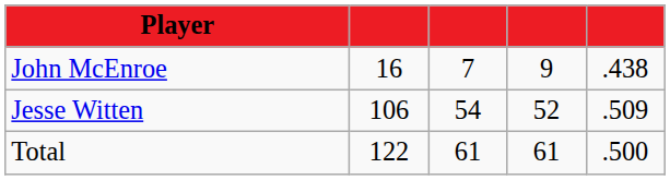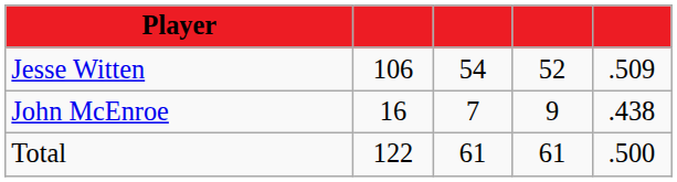rows swapped: Jesse Witten <-> John McEnroe
